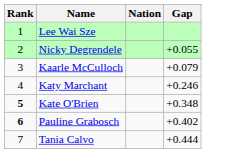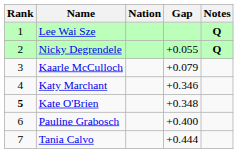+ column: Notes | Q | Q
Katy Marchant | Gap: +0.246 -> +0.346
Pauline Grabosch | Rank: bold -> normal
Pauline Grabosch | Gap: +0.402 -> +0.400
